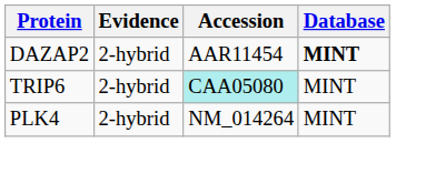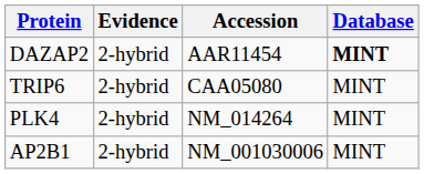TRIP6 | Accession: paleturquoise background -> no background
+ row: AP2B1 | 2-hybrid | NM_001030006 | MINT
